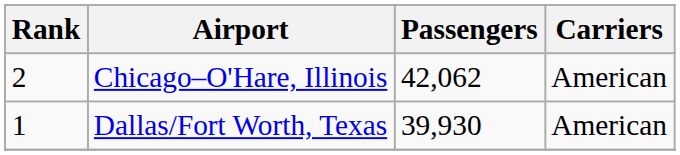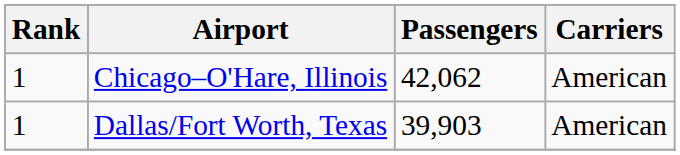Chicago–O'Hare, Illinois | Rank: 2 -> 1
Dallas/Fort Worth, Texas | Passengers: 39,930 -> 39,903
